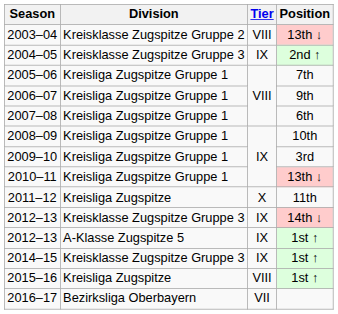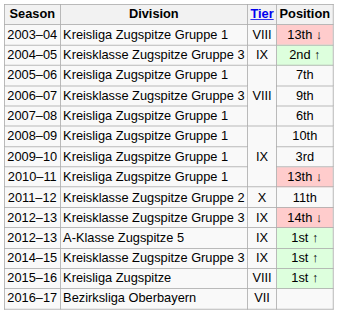2003–04 | Division: Kreisklasse Zugspitze Gruppe 2 -> Kreisliga Zugspitze Gruppe 1
2006–07 | Division: Kreisliga Zugspitze Gruppe 1 -> Kreisklasse Zugspitze Gruppe 3
2011–12 | Division: Kreisliga Zugspitze -> Kreisklasse Zugspitze Gruppe 2
